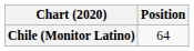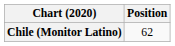Chile (Monitor Latino) | Position: 64 -> 62
